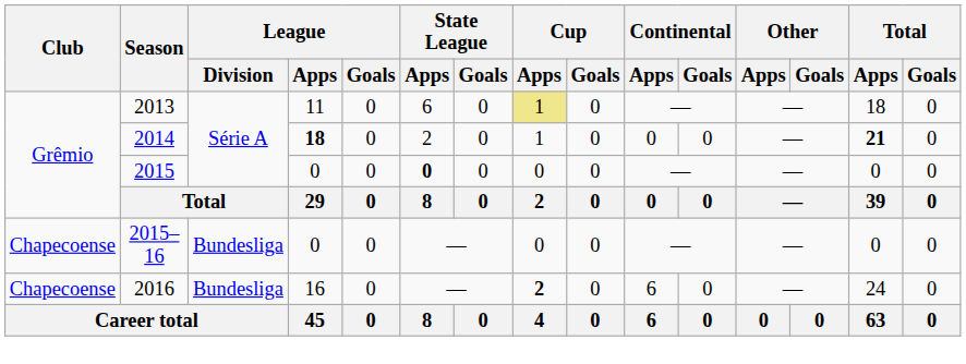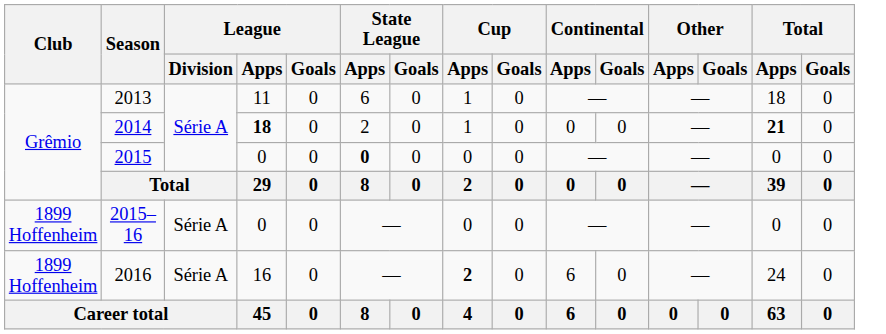2013 | Cup / Apps: khaki background -> no background
2015–16 | Club: Chapecoense -> 1899 Hoffenheim
2015–16 | League / Division: Bundesliga -> Série A
2016 | Club: Chapecoense -> 1899 Hoffenheim
2016 | League / Division: Bundesliga -> Série A
